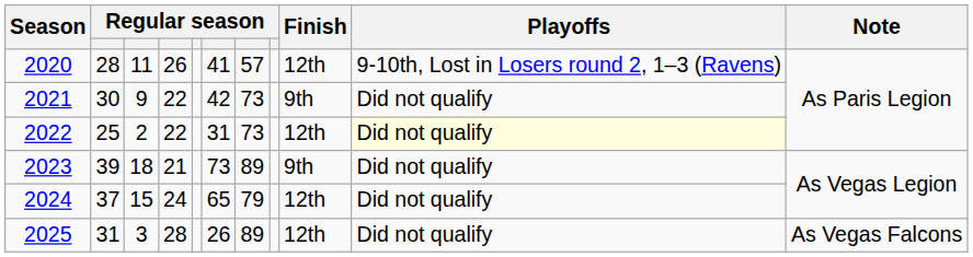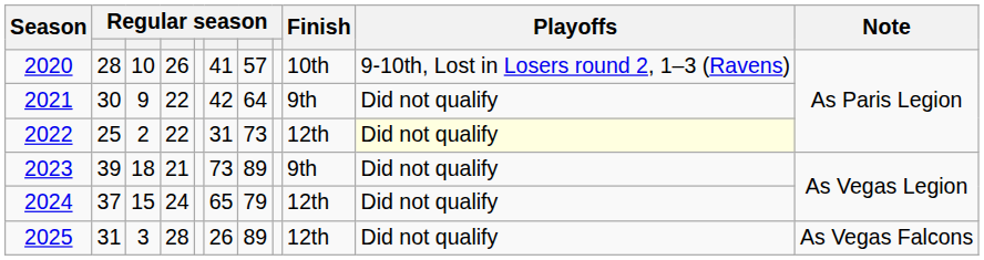2020 | column 3: 11 -> 10
2020 | Finish: 12th -> 10th
2021 | column 7: 73 -> 64
